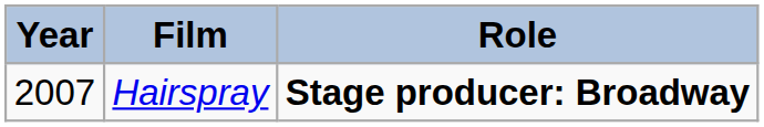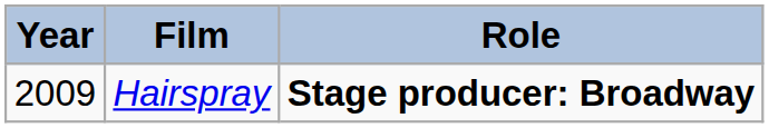Hairspray | Year: 2007 -> 2009
